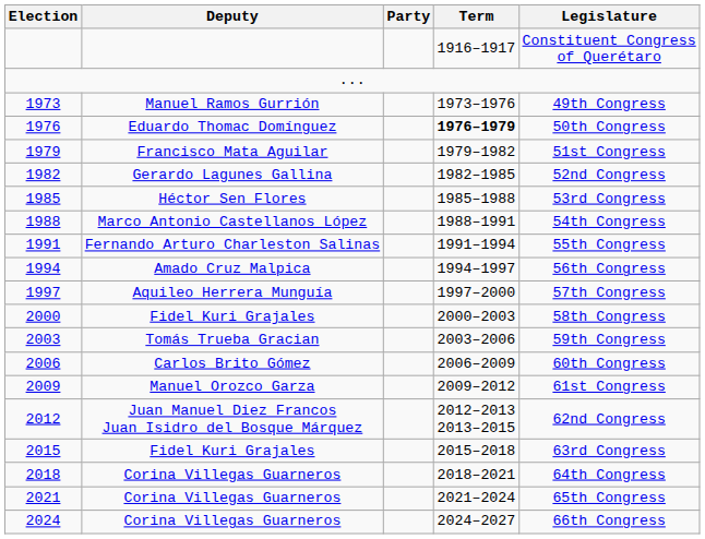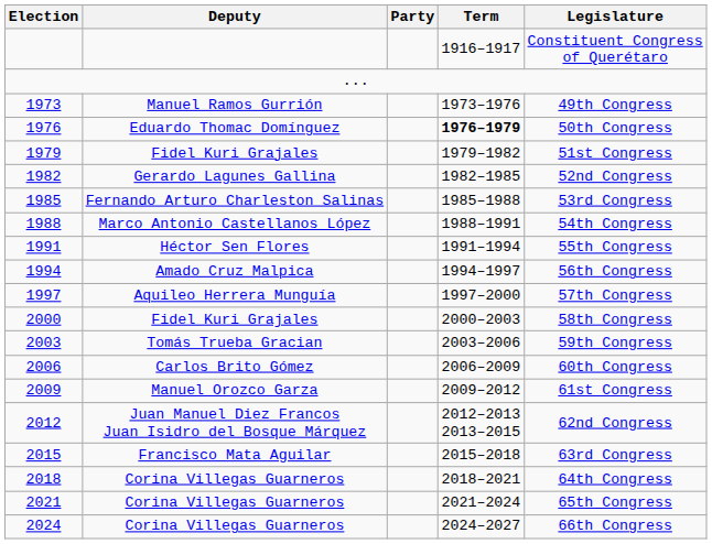1979 | Deputy: Francisco Mata Aguilar -> Fidel Kuri Grajales
1985 | Deputy: Héctor Sen Flores -> Fernando Arturo Charleston Salinas
1991 | Deputy: Fernando Arturo Charleston Salinas -> Héctor Sen Flores
2015 | Deputy: Fidel Kuri Grajales -> Francisco Mata Aguilar
